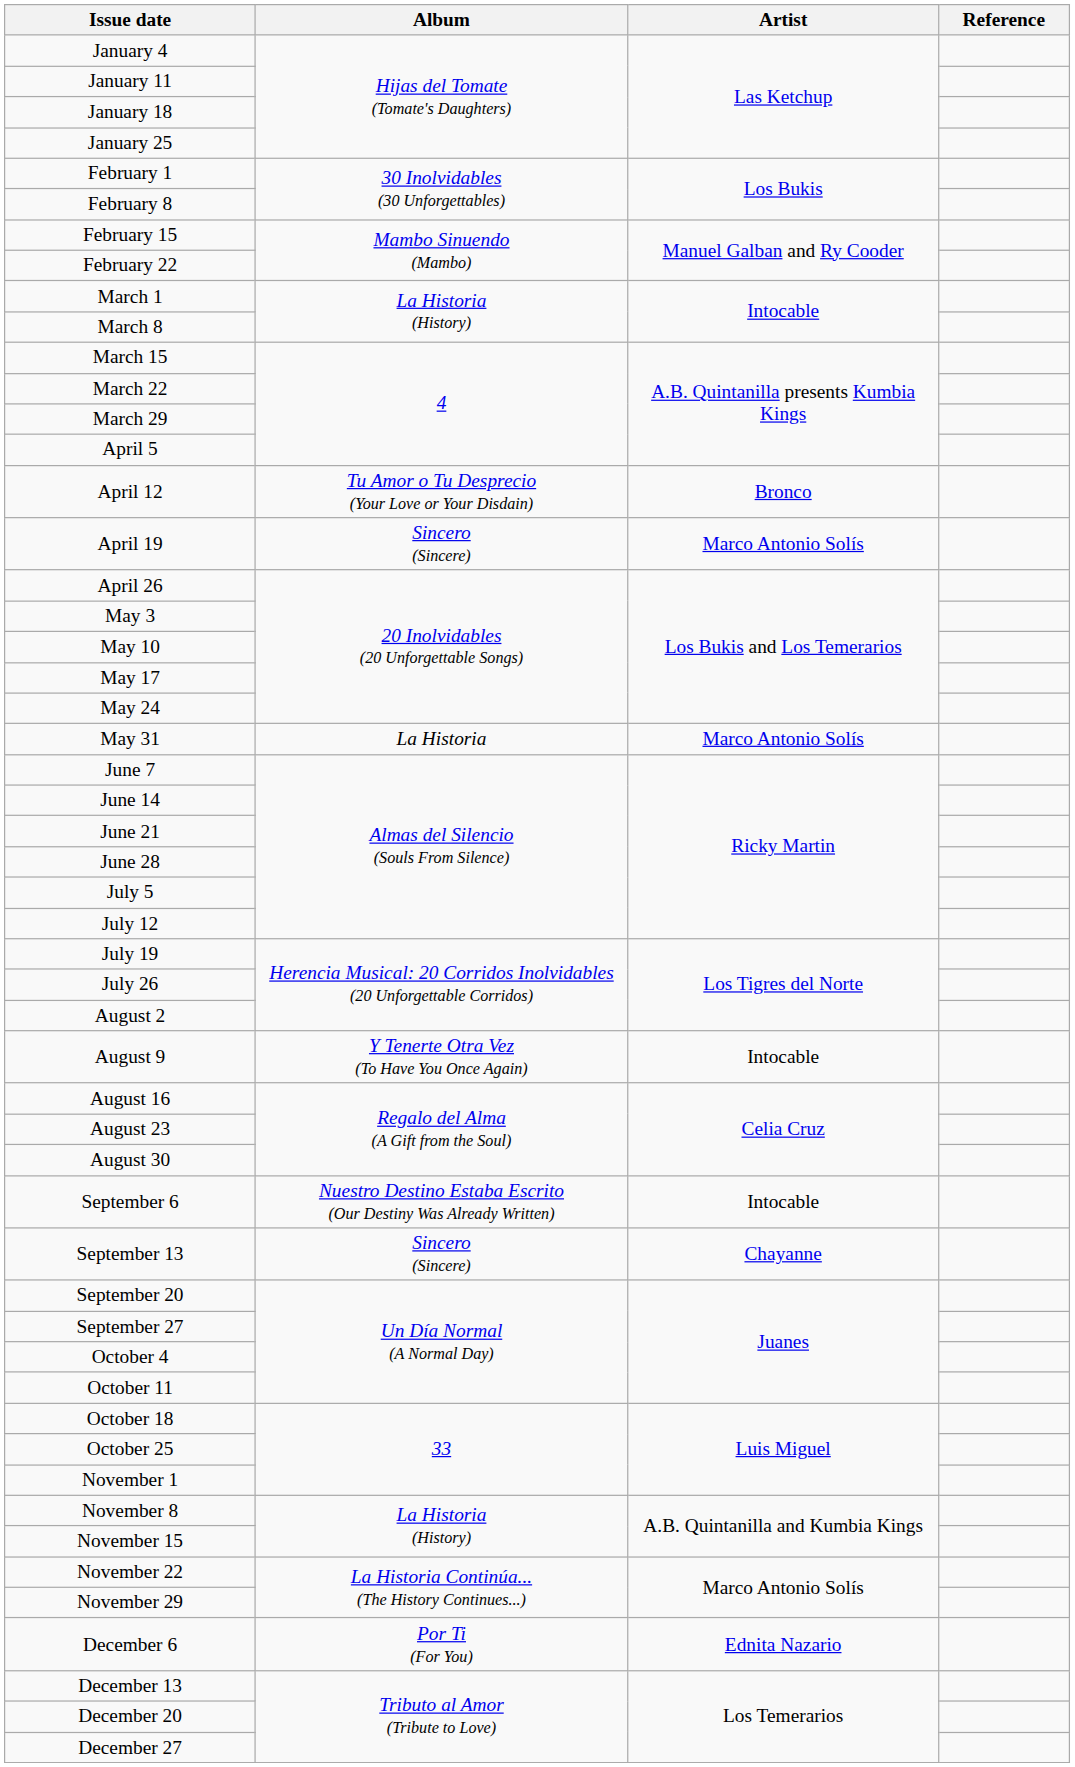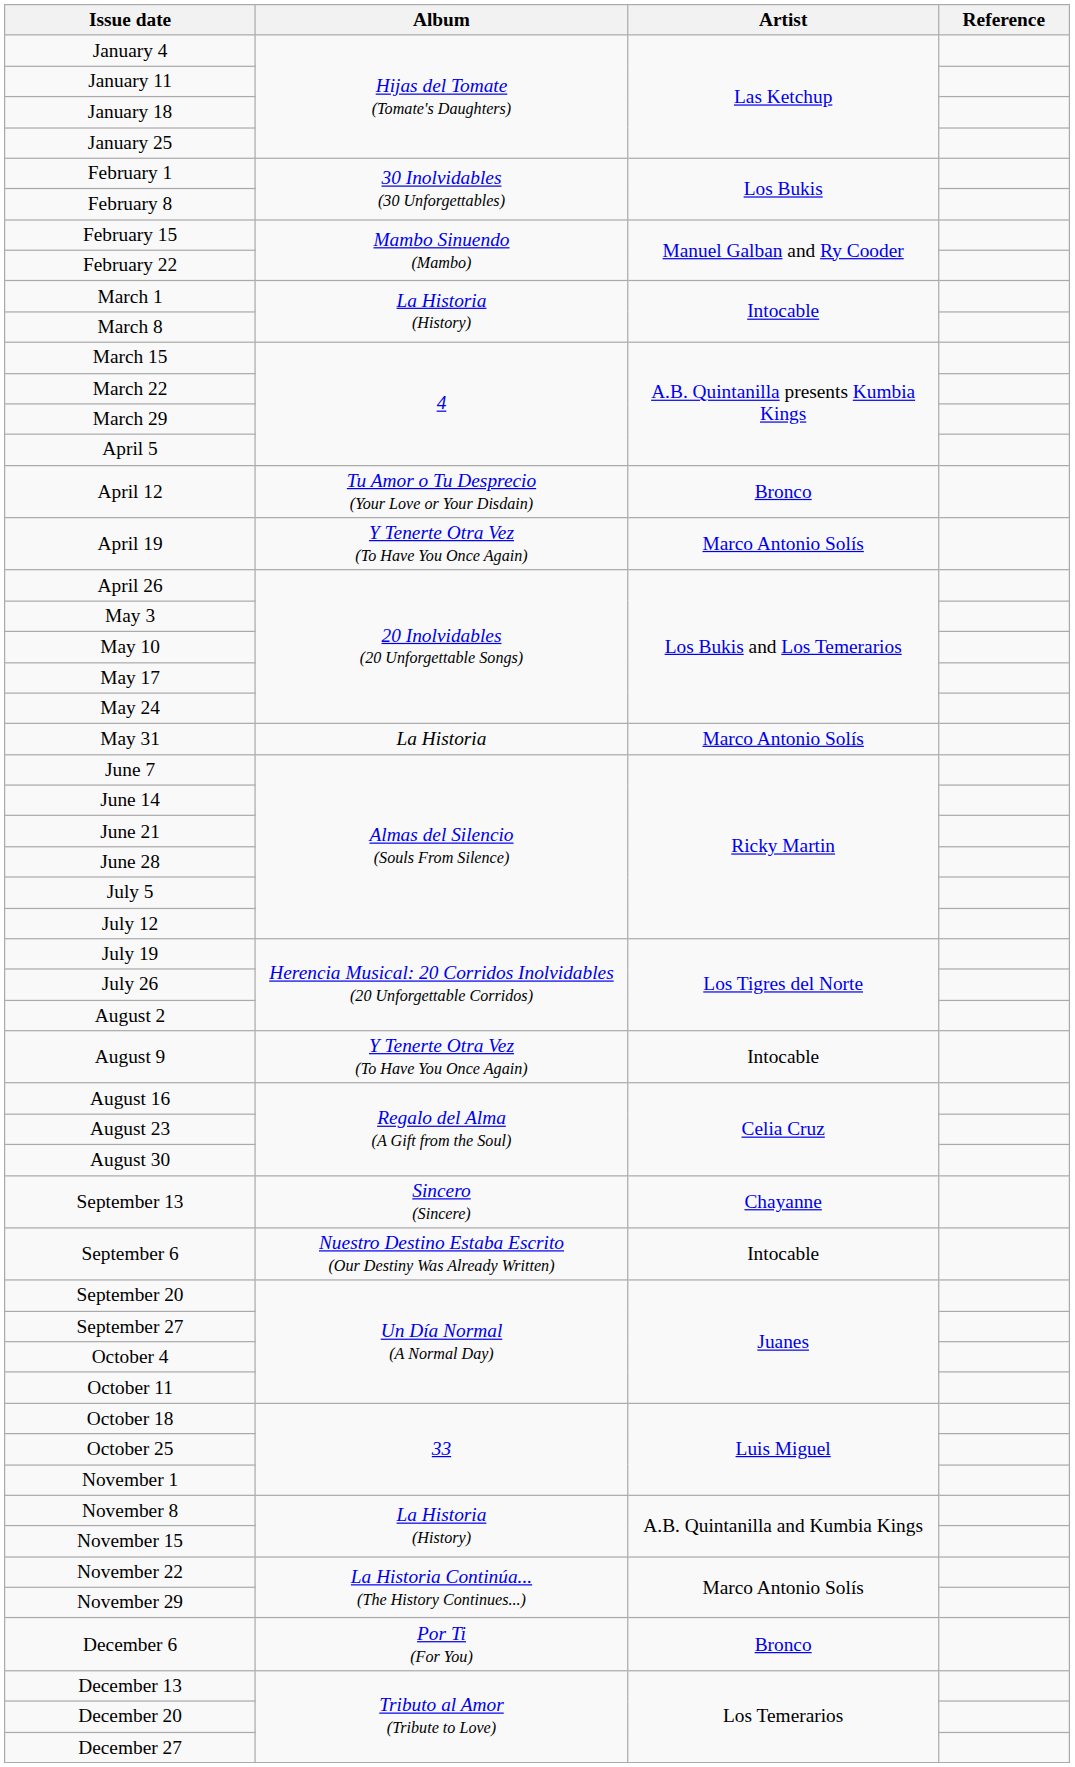April 19 | Album: Sincero (Sincere) -> Y Tenerte Otra Vez (To Have You Once Again)
rows swapped: September 6 <-> September 13
December 6 | Artist: Ednita Nazario -> Bronco
